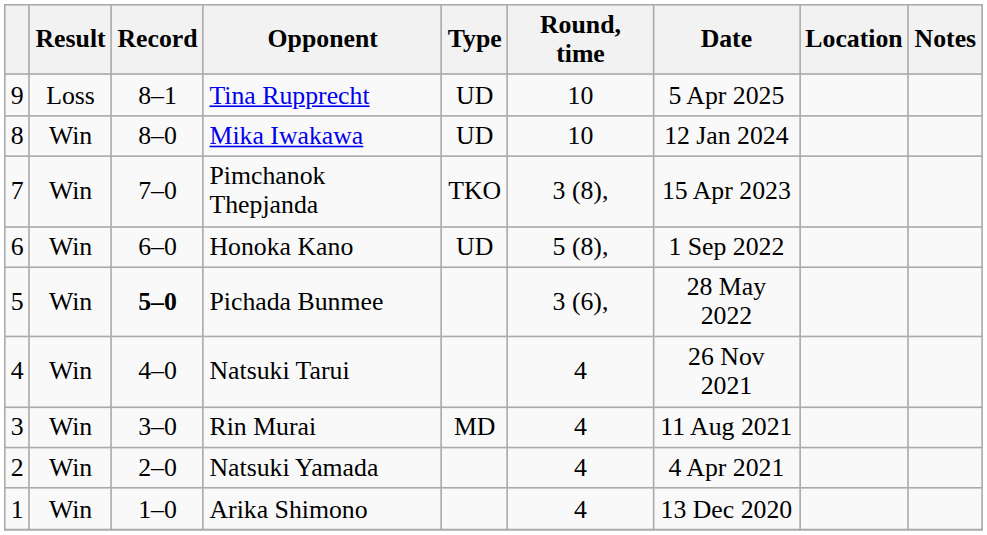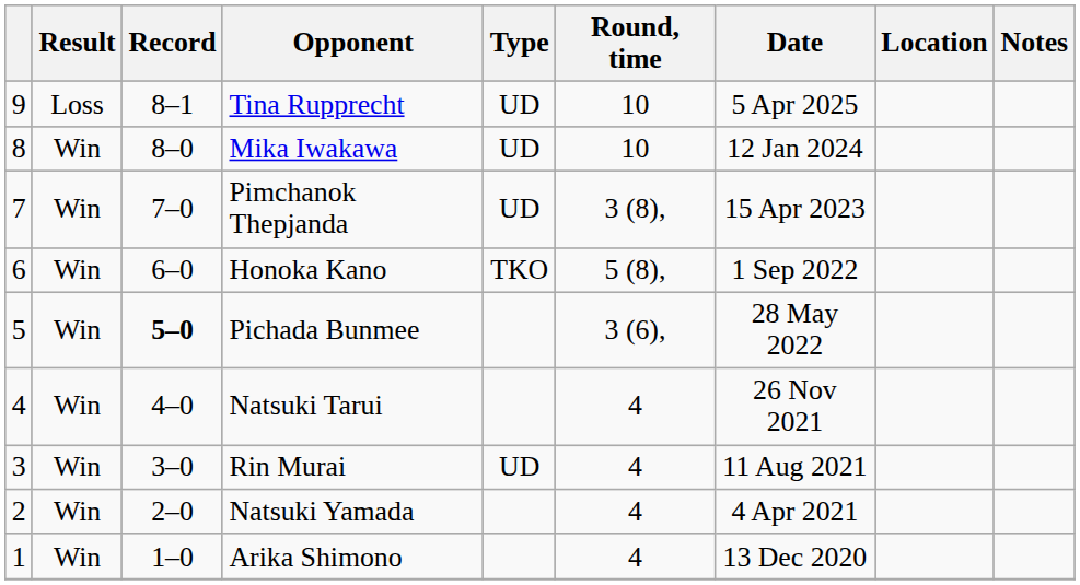Pimchanok Thepjanda | Type: TKO -> UD
Honoka Kano | Type: UD -> TKO
Rin Murai | Type: MD -> UD
